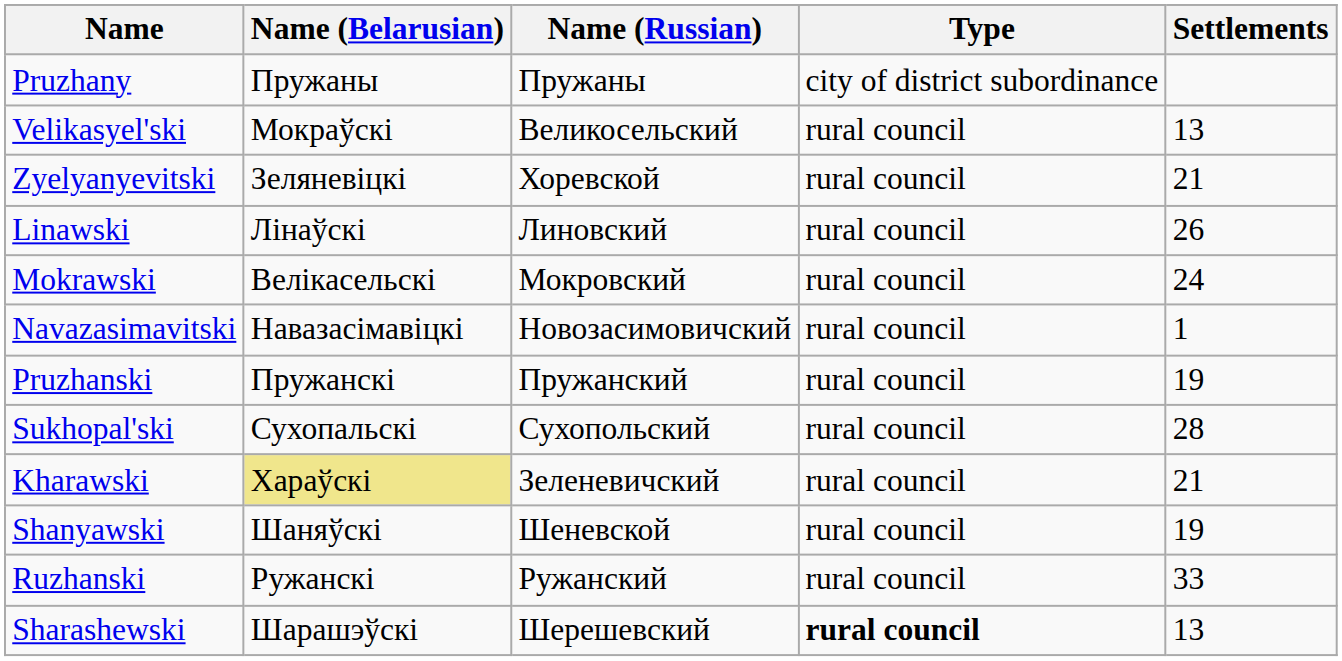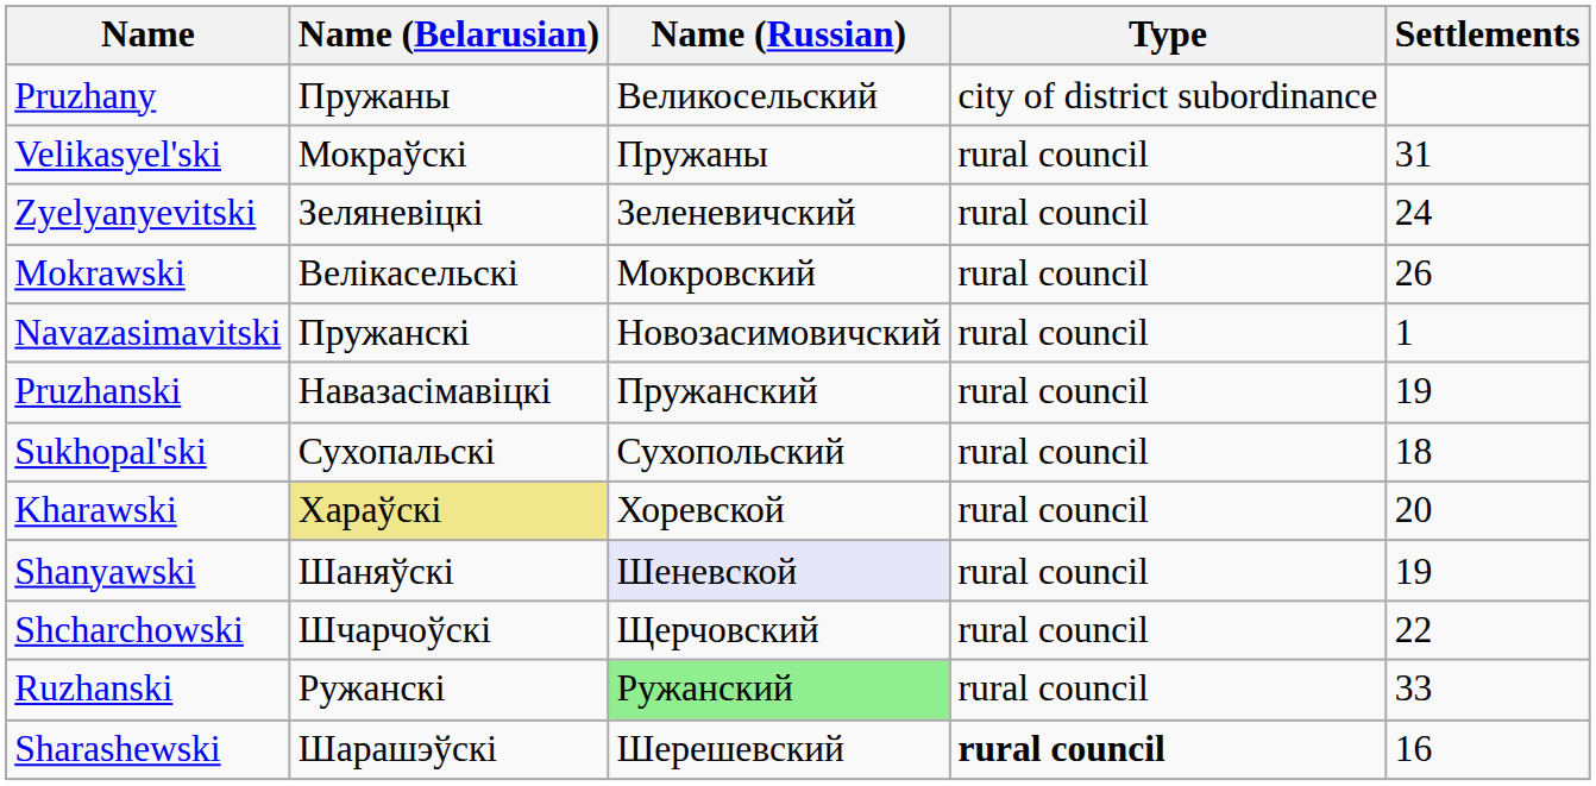Pruzhany | Name (Russian): Пружаны -> Великосельский
Velikasyel'ski | Name (Russian): Великосельский -> Пружаны
Velikasyel'ski | Settlements: 13 -> 31
Zyelyanyevitski | Name (Russian): Хоревской -> Зеленевичский
Zyelyanyevitski | Settlements: 21 -> 24
- row: Linawski | Лінаўскі | Линовский | rural council | 26
Mokrawski | Settlements: 24 -> 26
Navazasimavitski | Name (Belarusian): Навазасімавіцкі -> Пружанскі
Pruzhanski | Name (Belarusian): Пружанскі -> Навазасімавіцкі
Sukhopal'ski | Settlements: 28 -> 18
Kharawski | Name (Russian): Зеленевичский -> Хоревской
Kharawski | Settlements: 21 -> 20
Shanyawski | Name (Russian): no background -> lavender background
+ row: Shcharchowski | Шчарчоўскі | Щерчовский | rural council | 22
Ruzhanski | Name (Russian): no background -> lightgreen background
Sharashewski | Settlements: 13 -> 16
